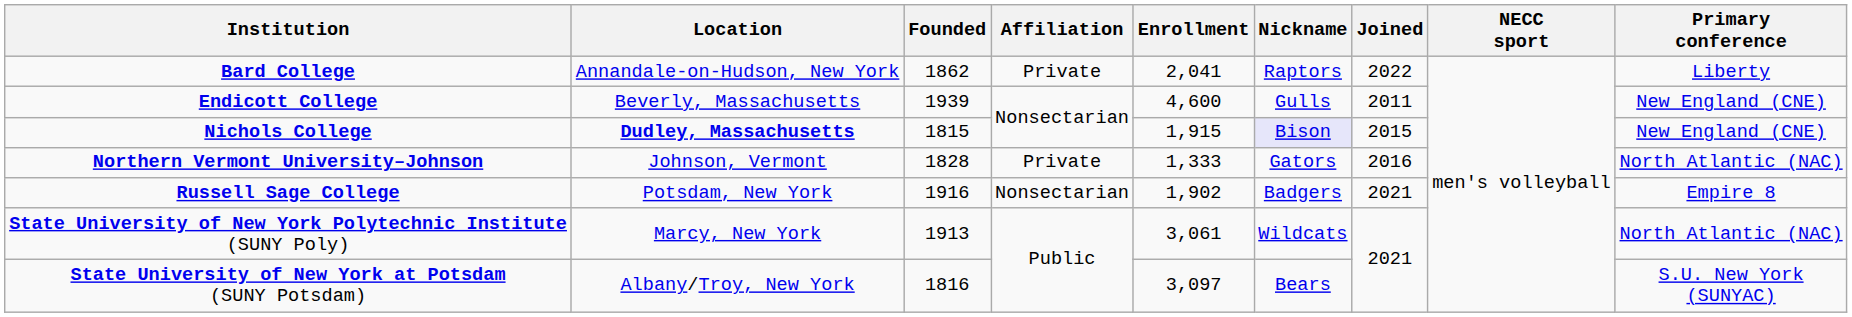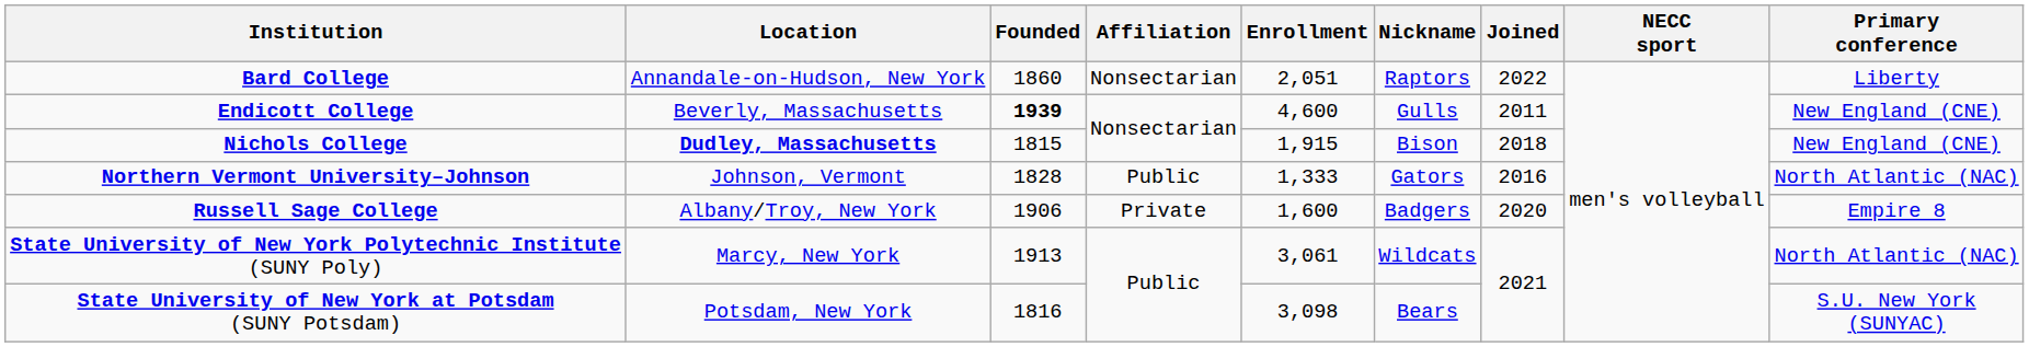Bard College | Founded: 1862 -> 1860
Bard College | Affiliation: Private -> Nonsectarian
Bard College | Enrollment: 2,041 -> 2,051
Endicott College | Founded: normal -> bold
Nichols College | Nickname: lavender background -> no background
Nichols College | Joined: 2015 -> 2018
Northern Vermont University–Johnson | Affiliation: Private -> Public
Russell Sage College | Location: Potsdam, New York -> Albany/Troy, New York
Russell Sage College | Founded: 1916 -> 1906
Russell Sage College | Affiliation: Nonsectarian -> Private
Russell Sage College | Enrollment: 1,902 -> 1,600
Russell Sage College | Joined: 2021 -> 2020
State University of New York at Potsdam (SUNY Potsdam) | Location: Albany/Troy, New York -> Potsdam, New York
State University of New York at Potsdam (SUNY Potsdam) | Enrollment: 3,097 -> 3,098
